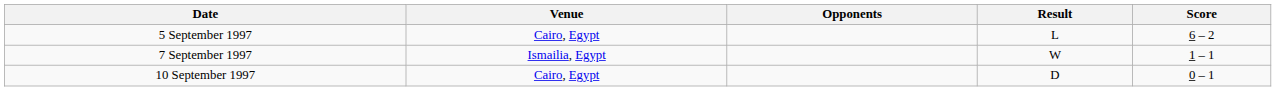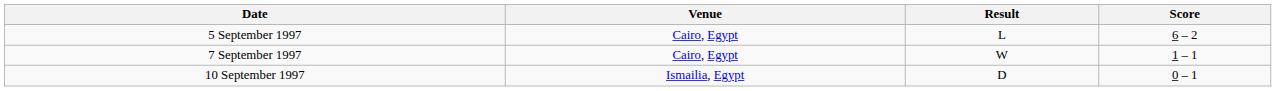- column: Opponents
7 September 1997 | Venue: Ismailia, Egypt -> Cairo, Egypt
10 September 1997 | Venue: Cairo, Egypt -> Ismailia, Egypt
